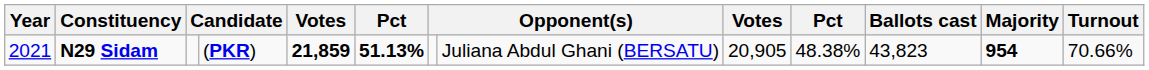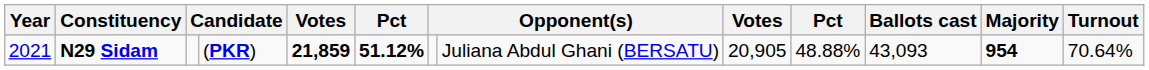N29 Sidam | column 6: 51.13% -> 51.12%
N29 Sidam | column 10: 48.38% -> 48.88%
N29 Sidam | Ballots cast: 43,823 -> 43,093
N29 Sidam | Turnout: 70.66% -> 70.64%
